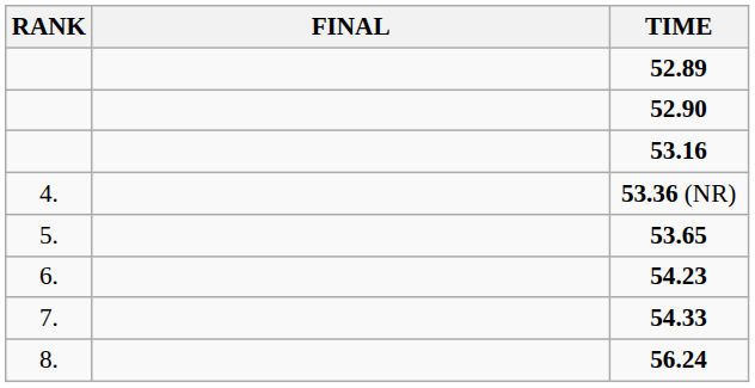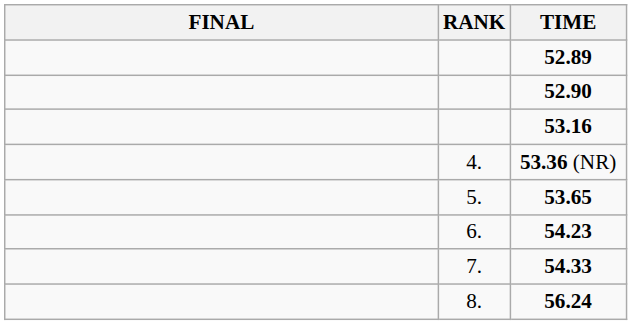columns swapped: RANK <-> FINAL
